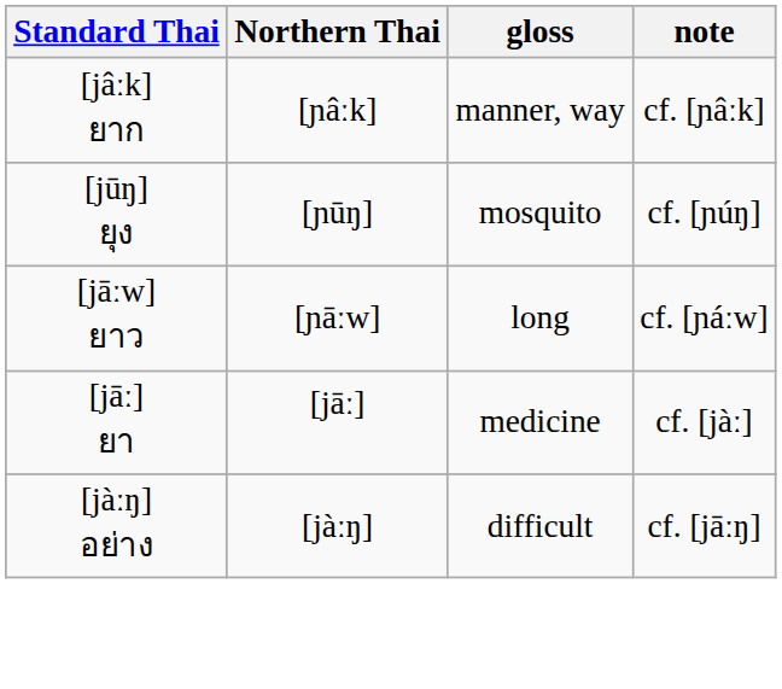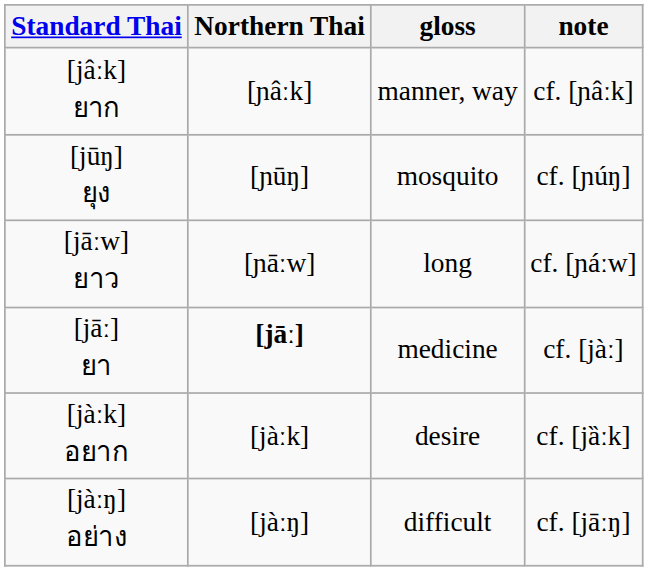[jāː] ยา | Northern Thai: normal -> bold
+ row: [jàːk] อยาก | [jàːk] | desire | cf. [jȁːk]
